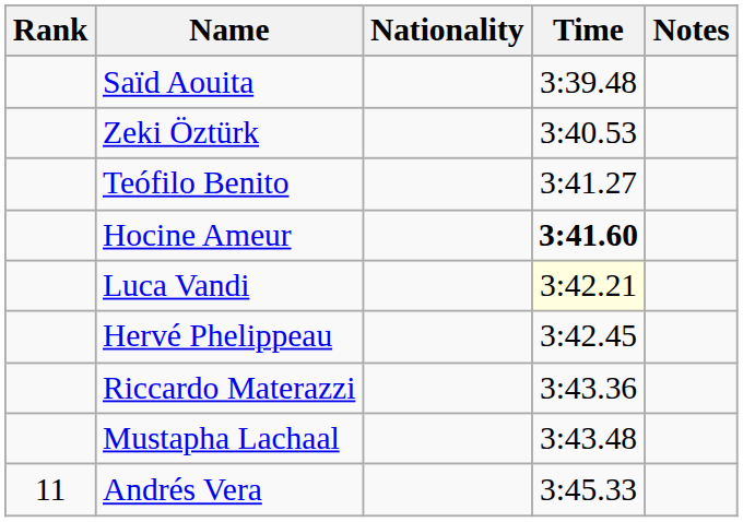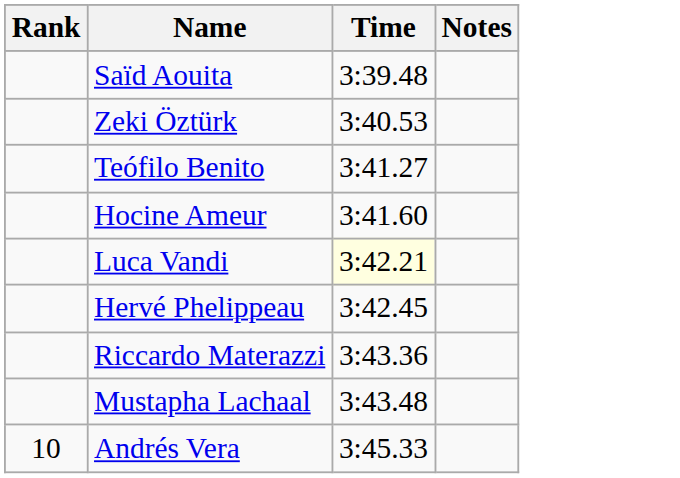- column: Nationality
Hocine Ameur | Time: bold -> normal
Andrés Vera | Rank: 11 -> 10
